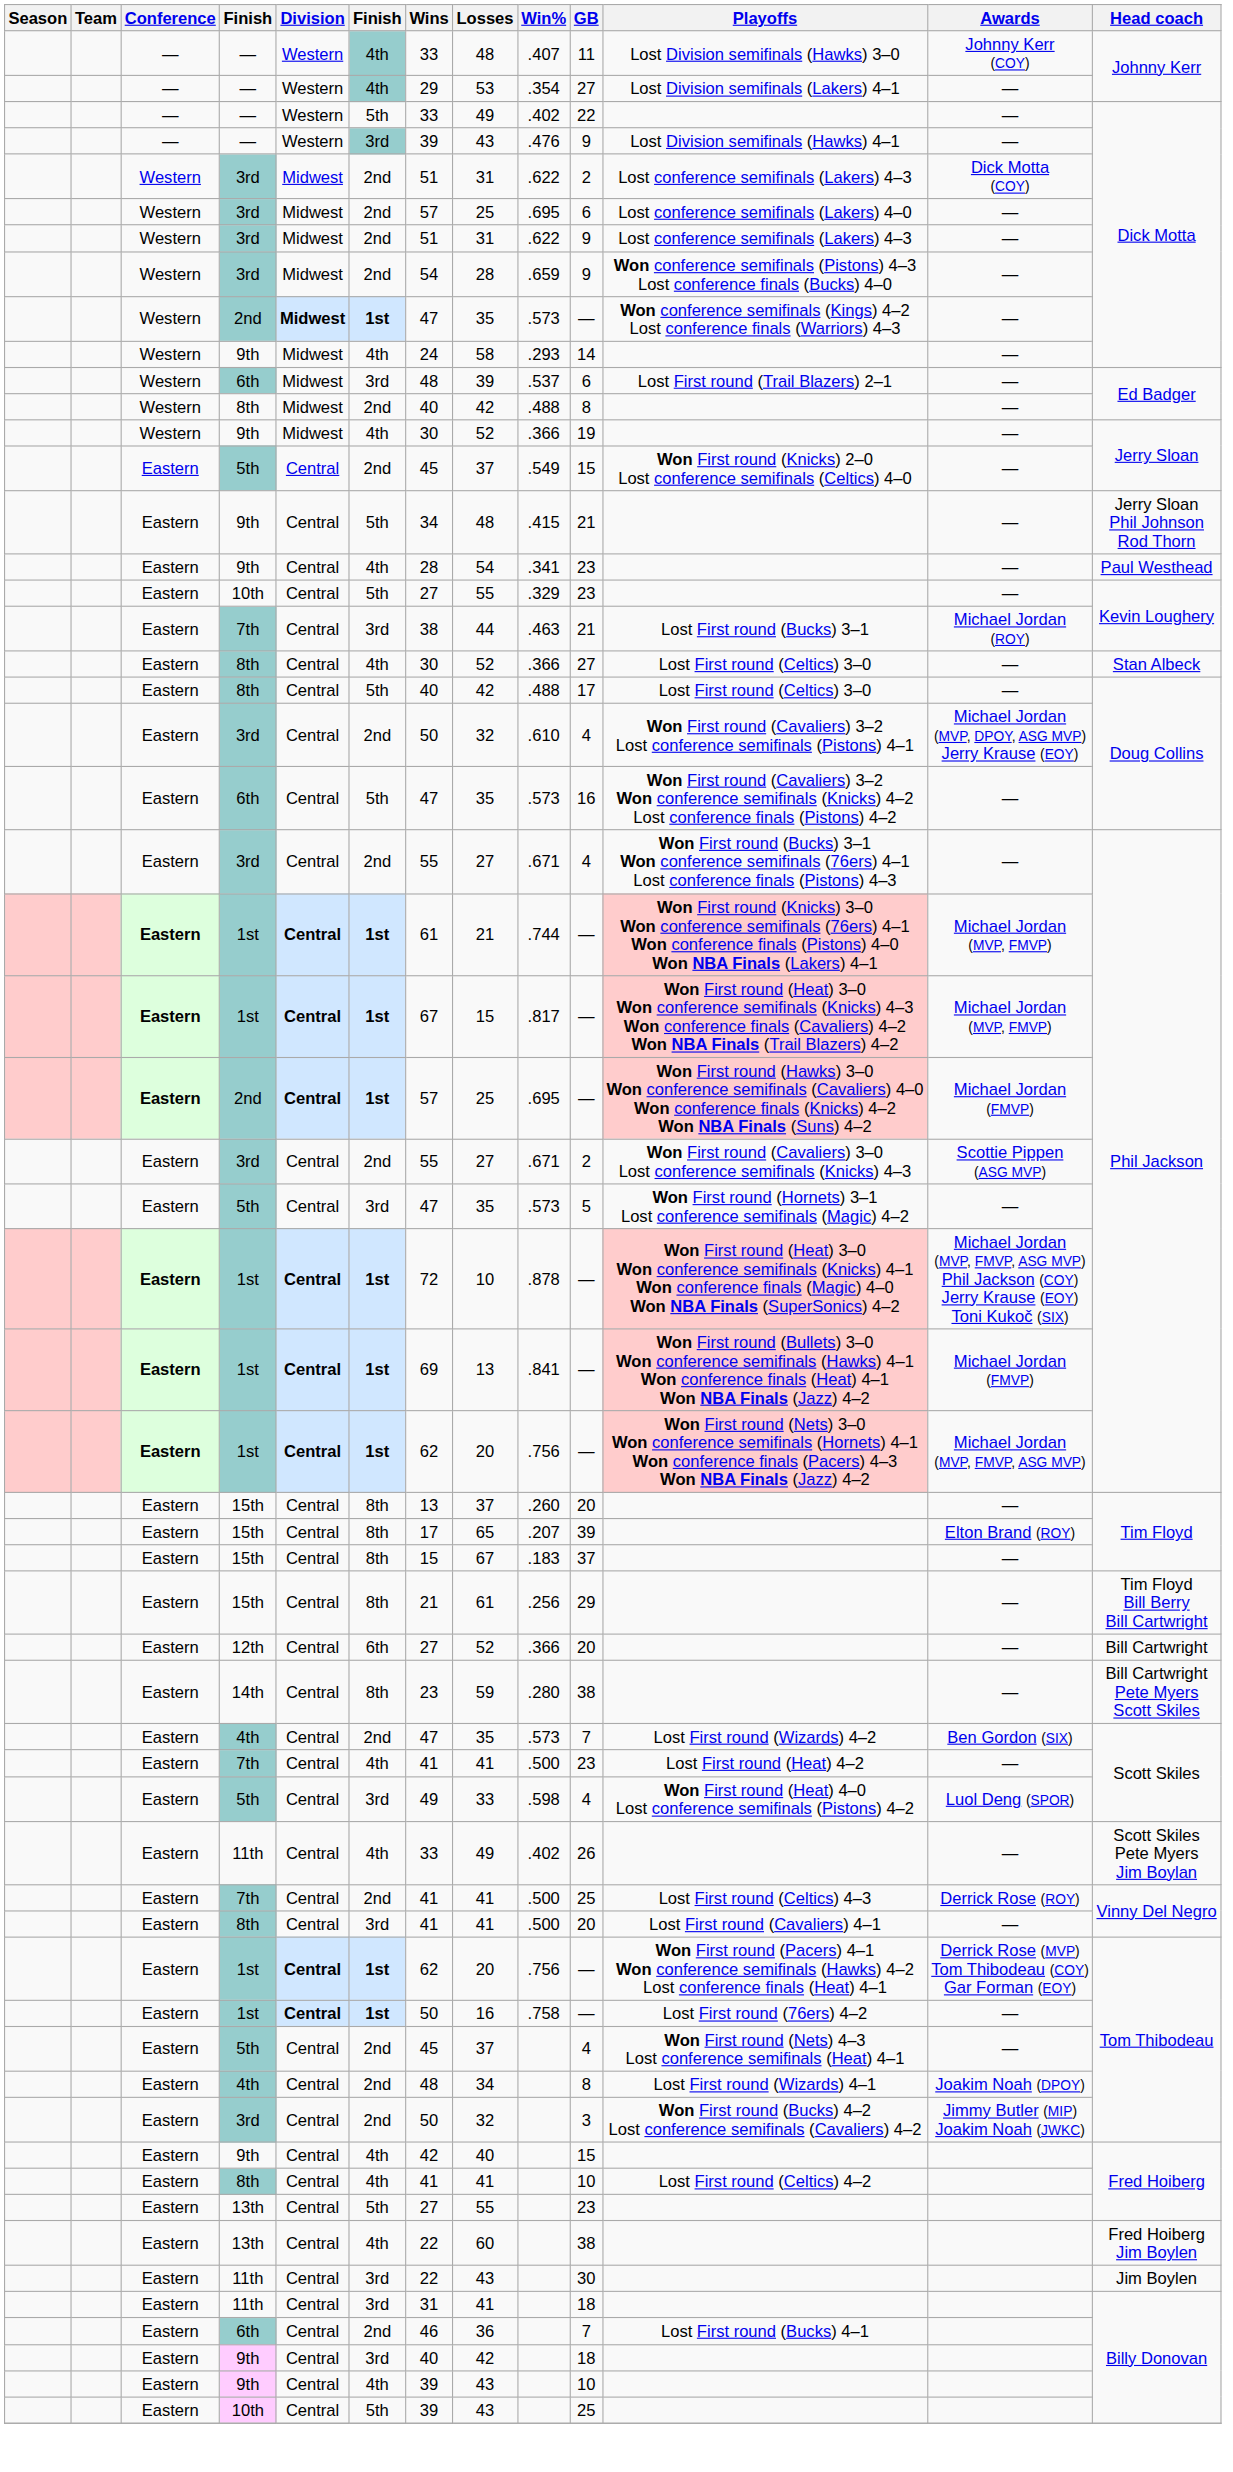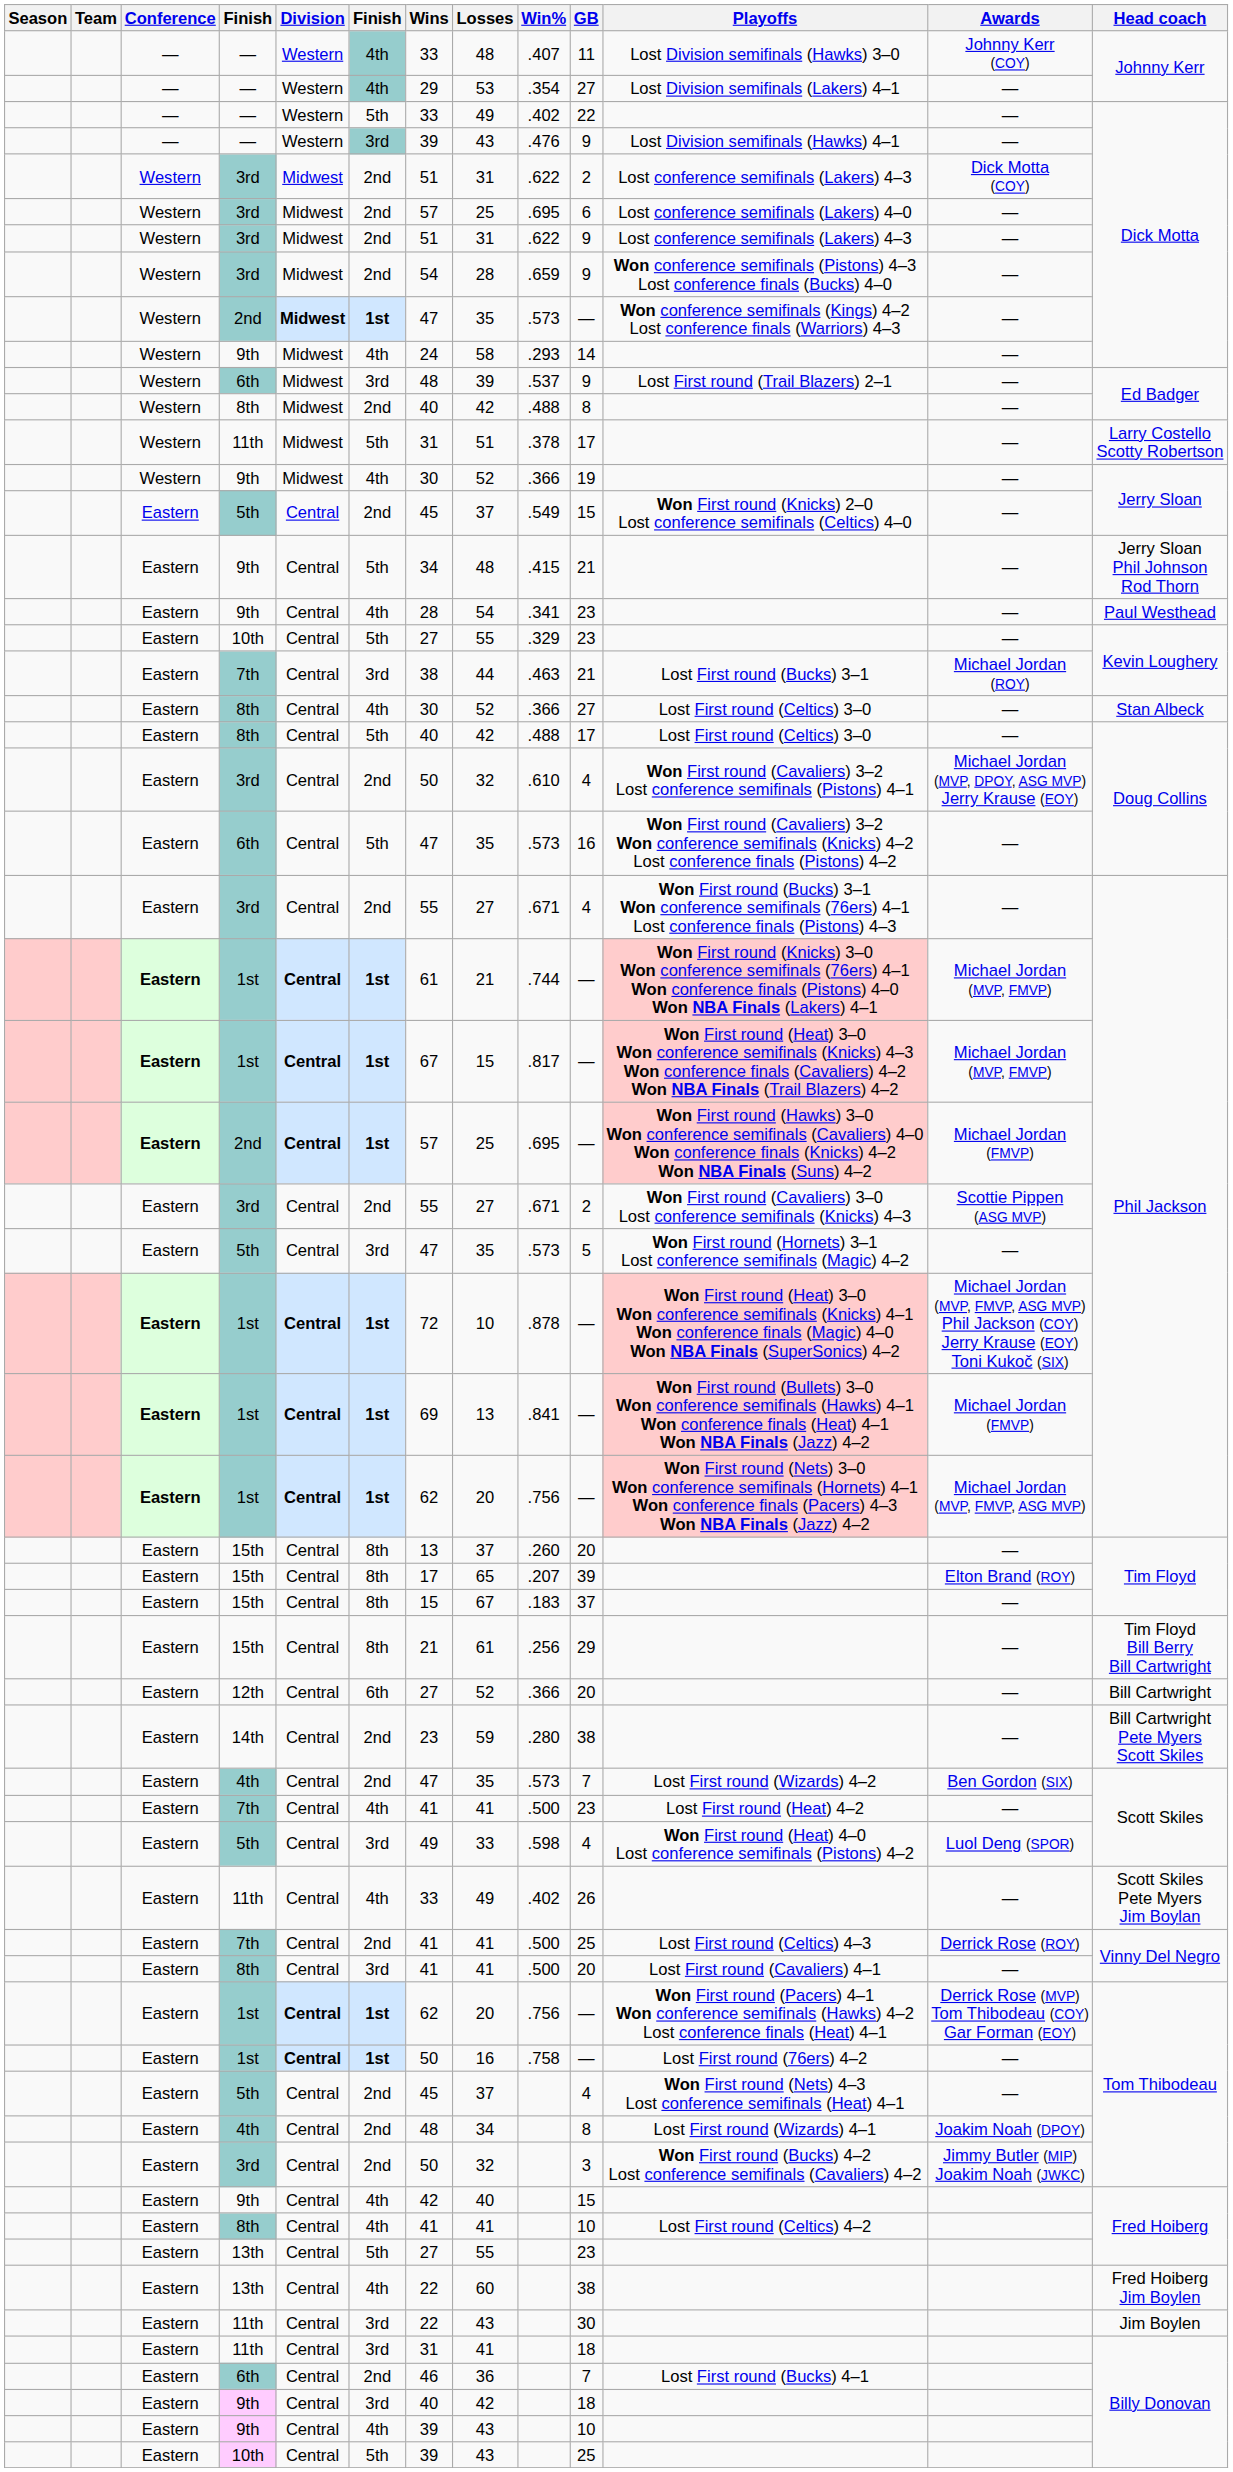Western / 6th | GB: 6 -> 9
+ row: Western | 11th | Midwest | 5th | 31 | 51 | .378 | 17 | — | Larry Costello Scotty Robertson
14th | column 6: 8th -> 2nd
